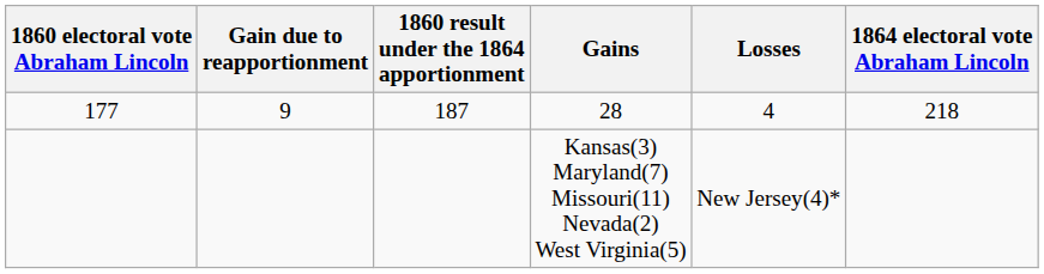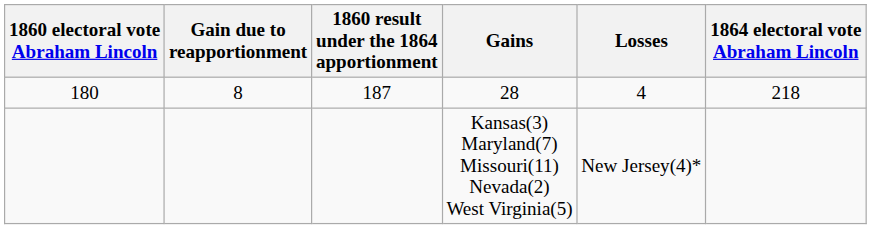28 | 1860 electoral vote Abraham Lincoln: 177 -> 180
28 | Gain due to reapportionment: 9 -> 8
